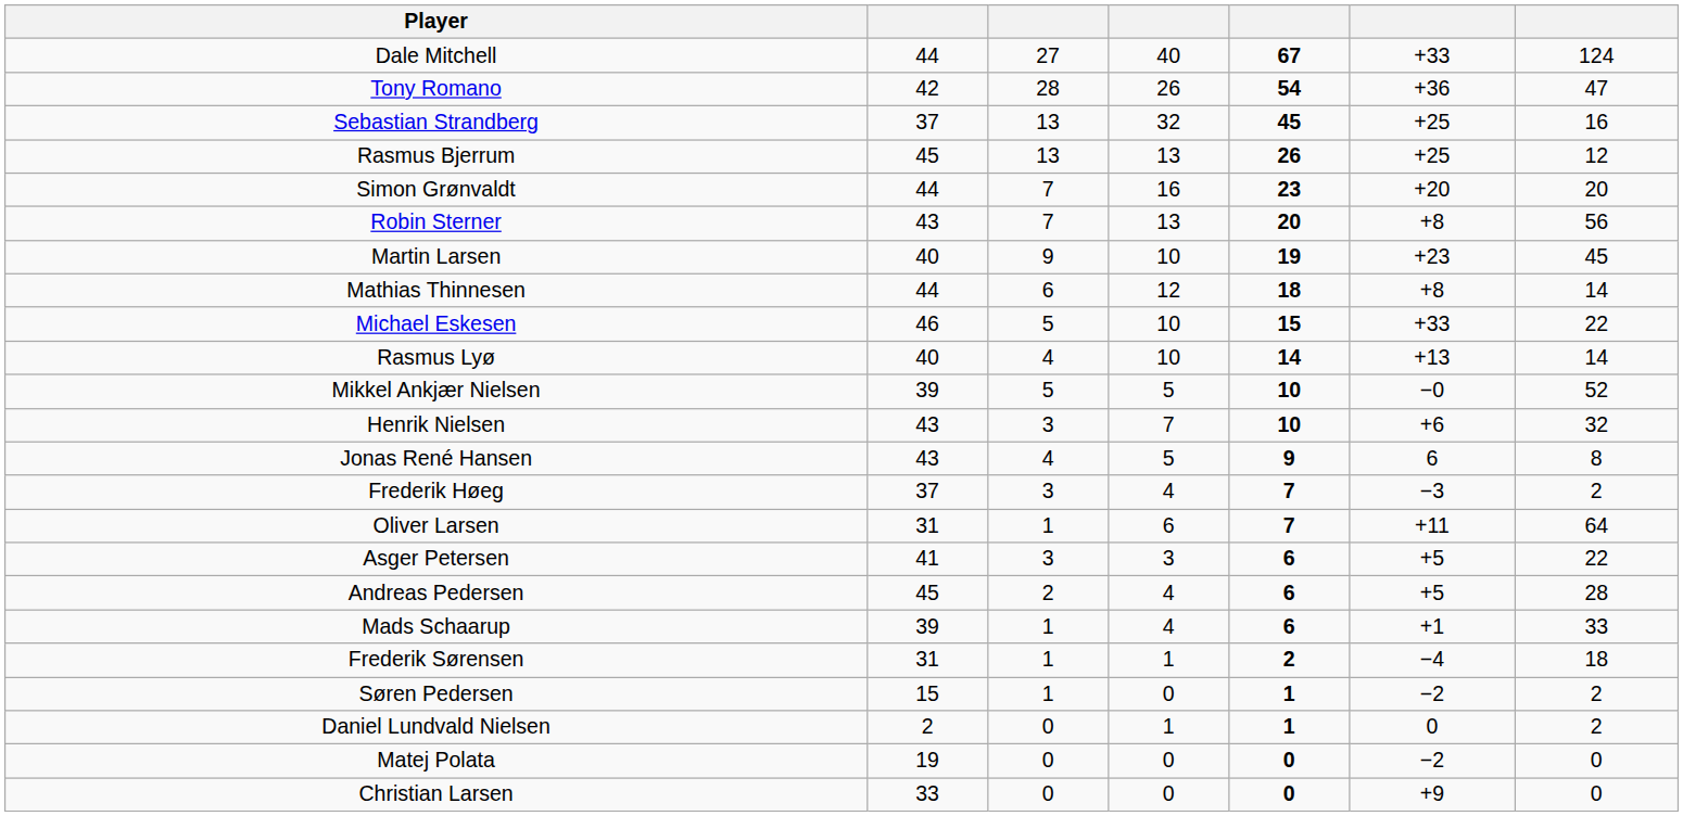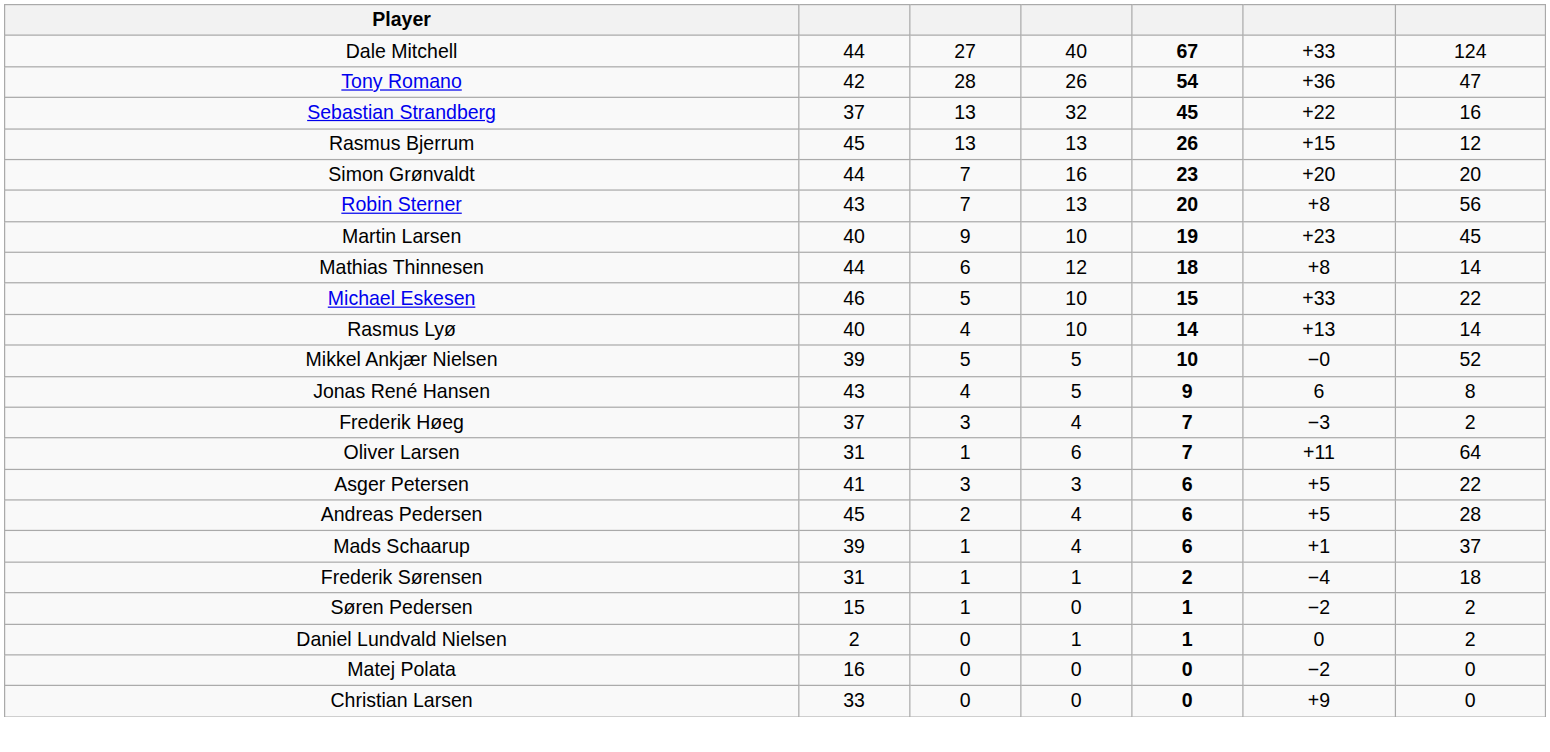Sebastian Strandberg | column 6: +25 -> +22
Rasmus Bjerrum | column 6: +25 -> +15
- row: Henrik Nielsen | 43 | 3 | 7 | 10 | +6 | 32
Mads Schaarup | column 7: 33 -> 37
Matej Polata | column 2: 19 -> 16
